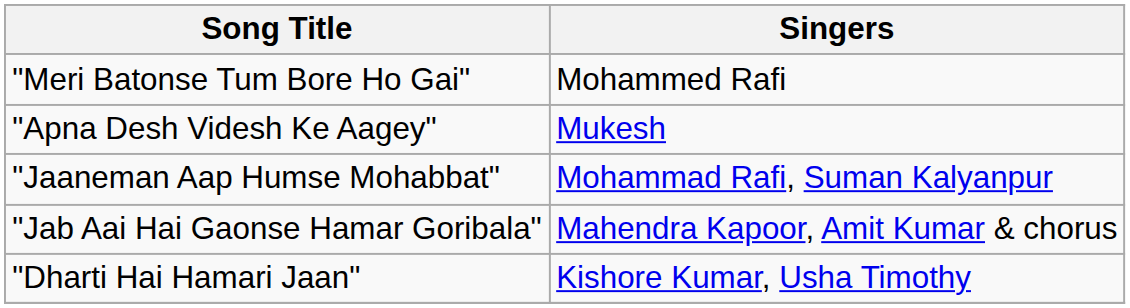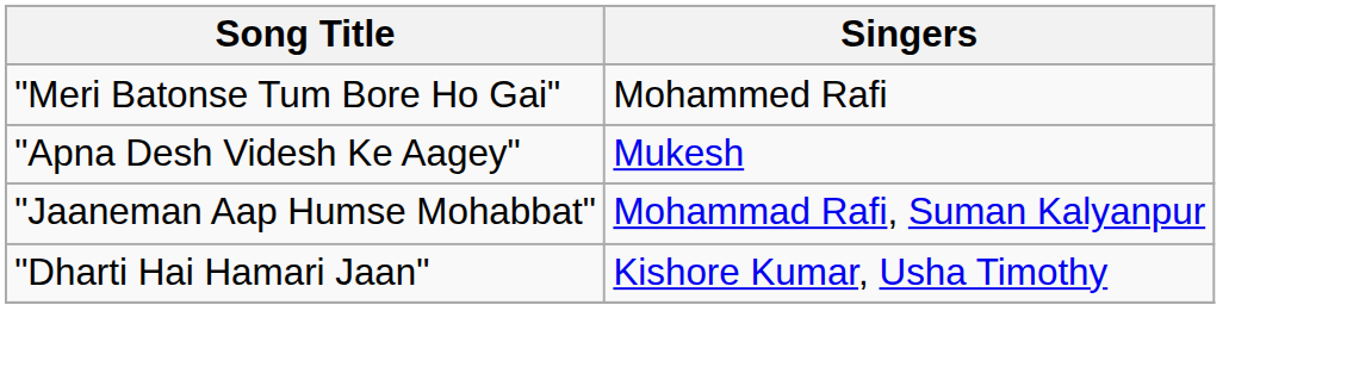- row: "Jab Aai Hai Gaonse Hamar Goribala" | Mahendra Kapoor, Amit Kumar & chorus
